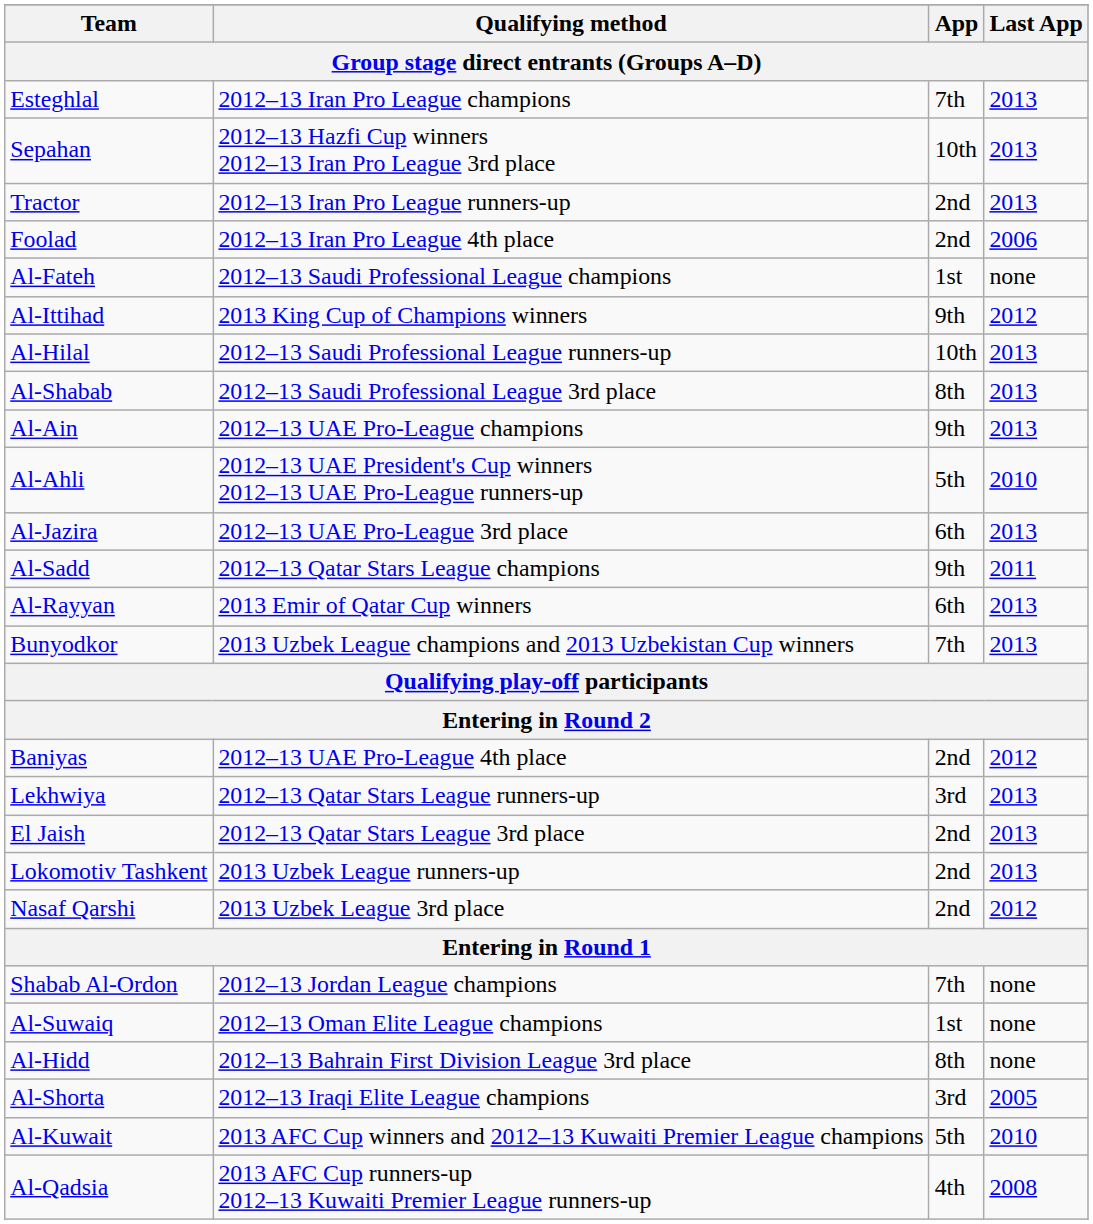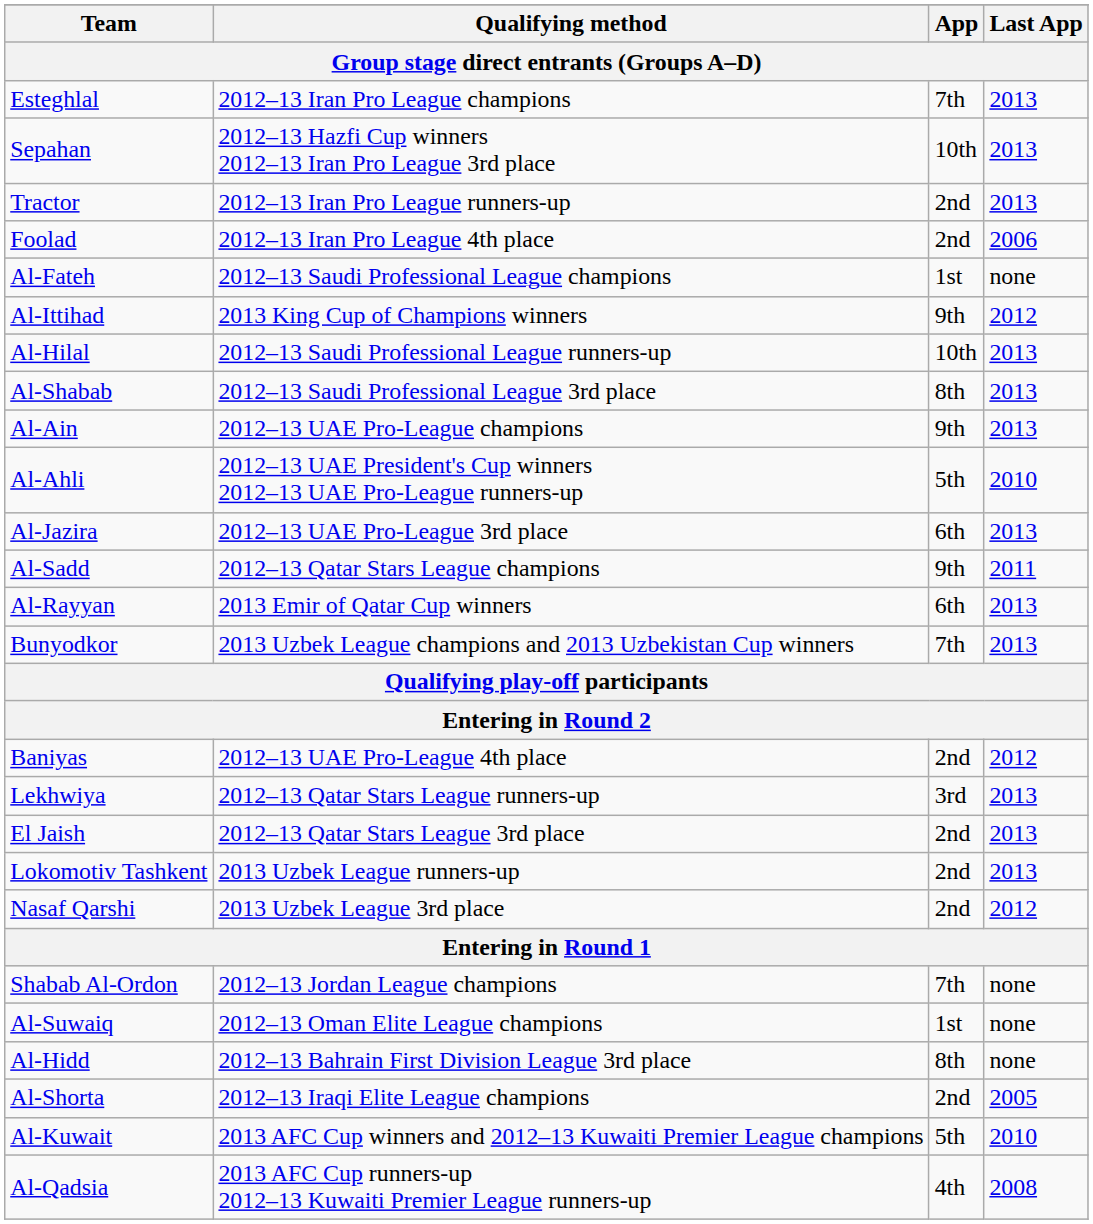Al-Shorta | App: 3rd -> 2nd
